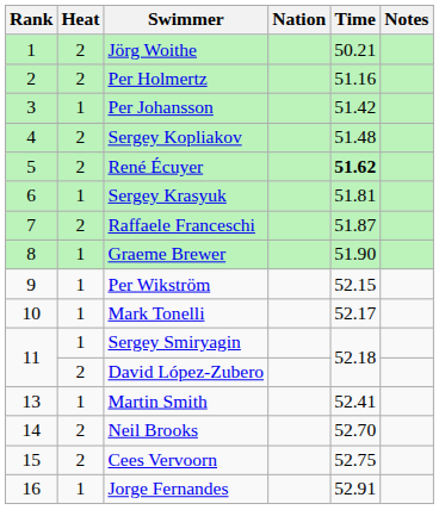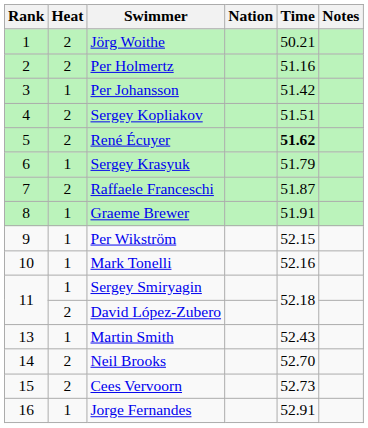Sergey Kopliakov | Time: 51.48 -> 51.51
Sergey Krasyuk | Time: 51.81 -> 51.79
Graeme Brewer | Time: 51.90 -> 51.91
Mark Tonelli | Time: 52.17 -> 52.16
Martin Smith | Time: 52.41 -> 52.43
Cees Vervoorn | Time: 52.75 -> 52.73
